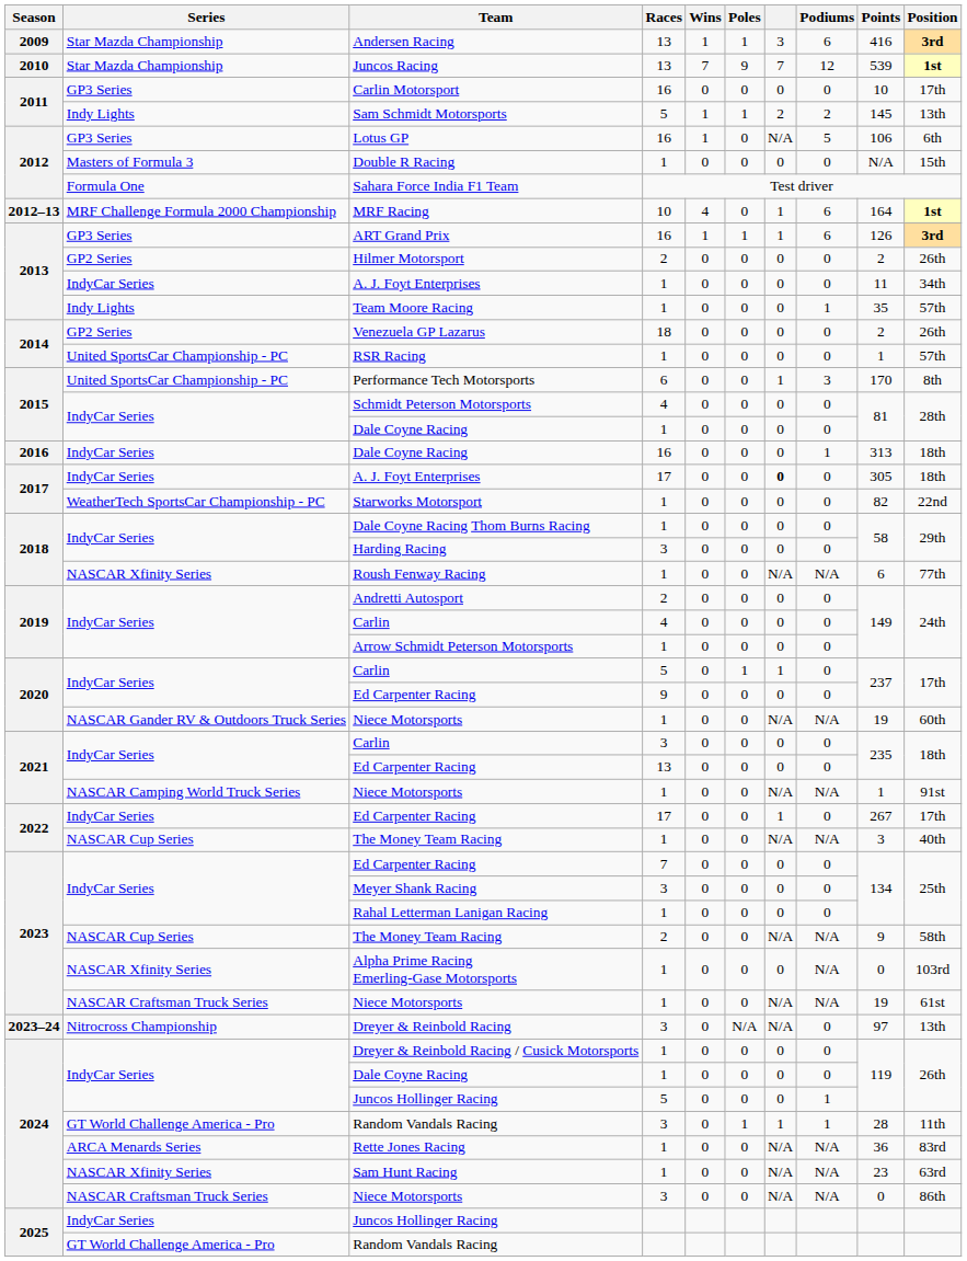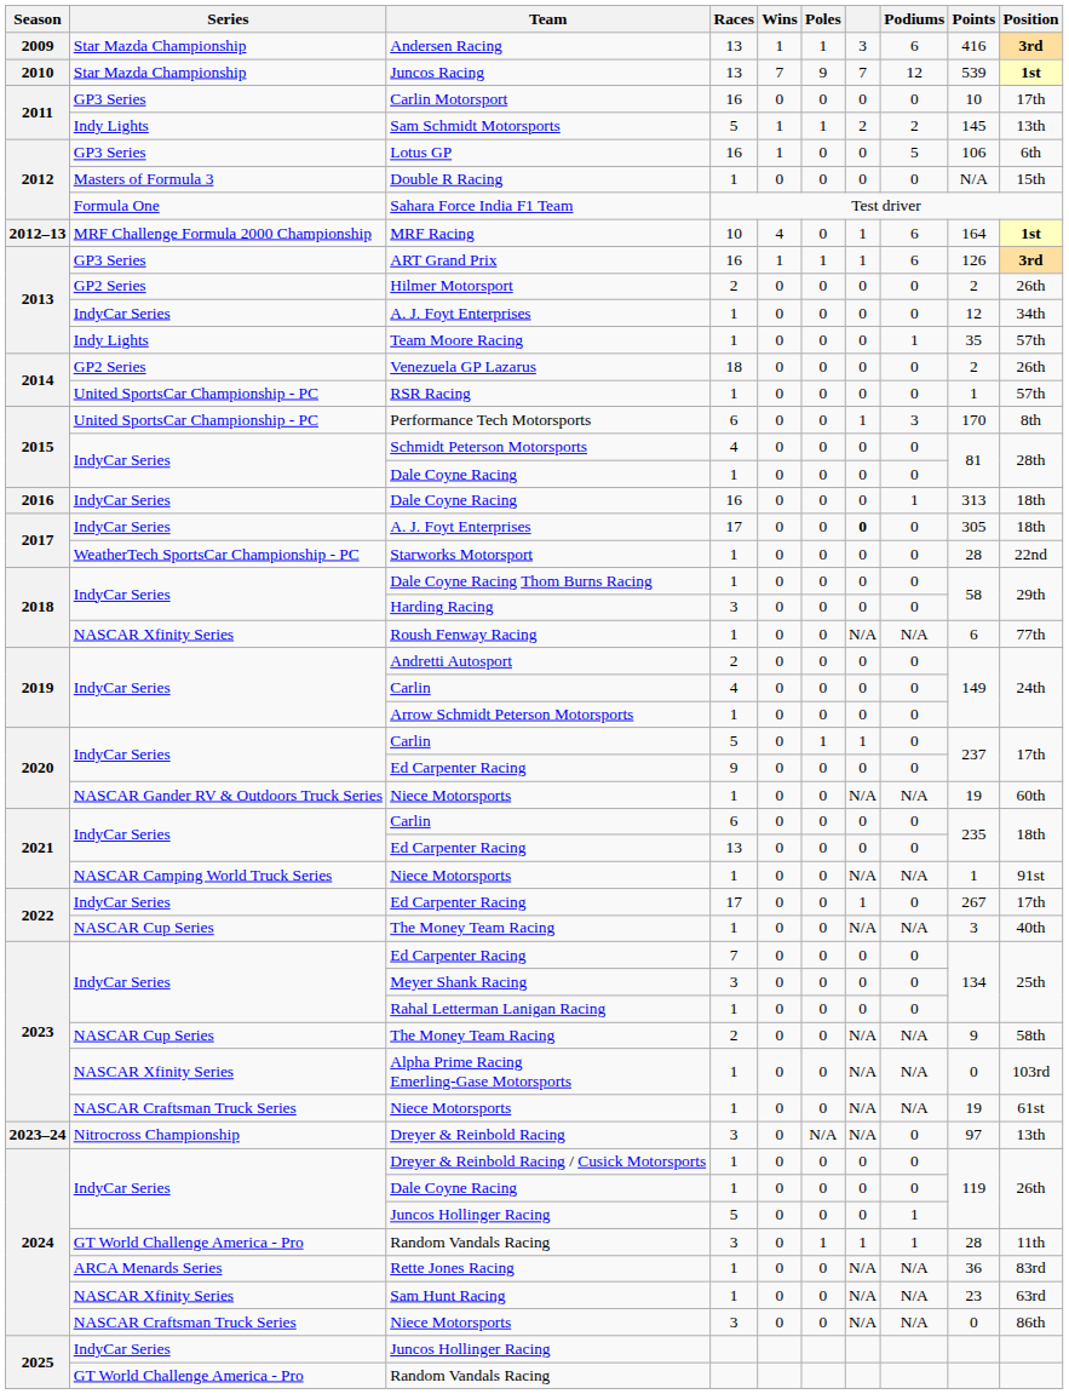Lotus GP | column 7: N/A -> 0
2013 / A. J. Foyt Enterprises | Points: 11 -> 12
Starworks Motorsport | Points: 82 -> 28
2021 / Carlin | Races: 3 -> 6
Alpha Prime Racing Emerling-Gase Motorsports | column 7: 0 -> N/A
